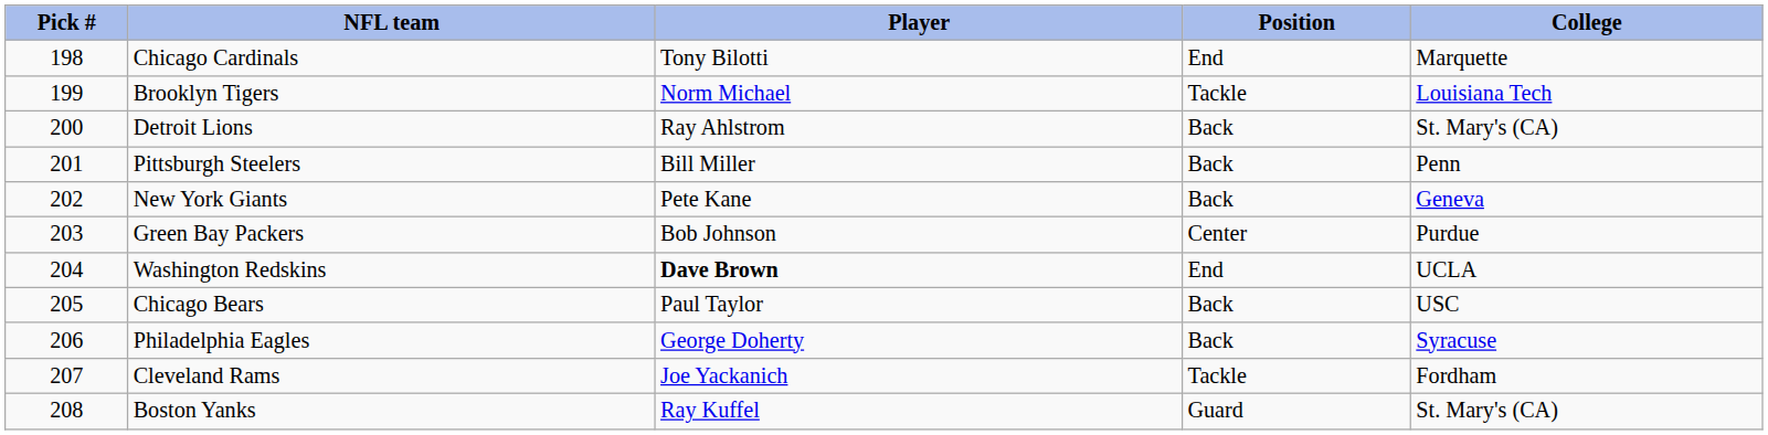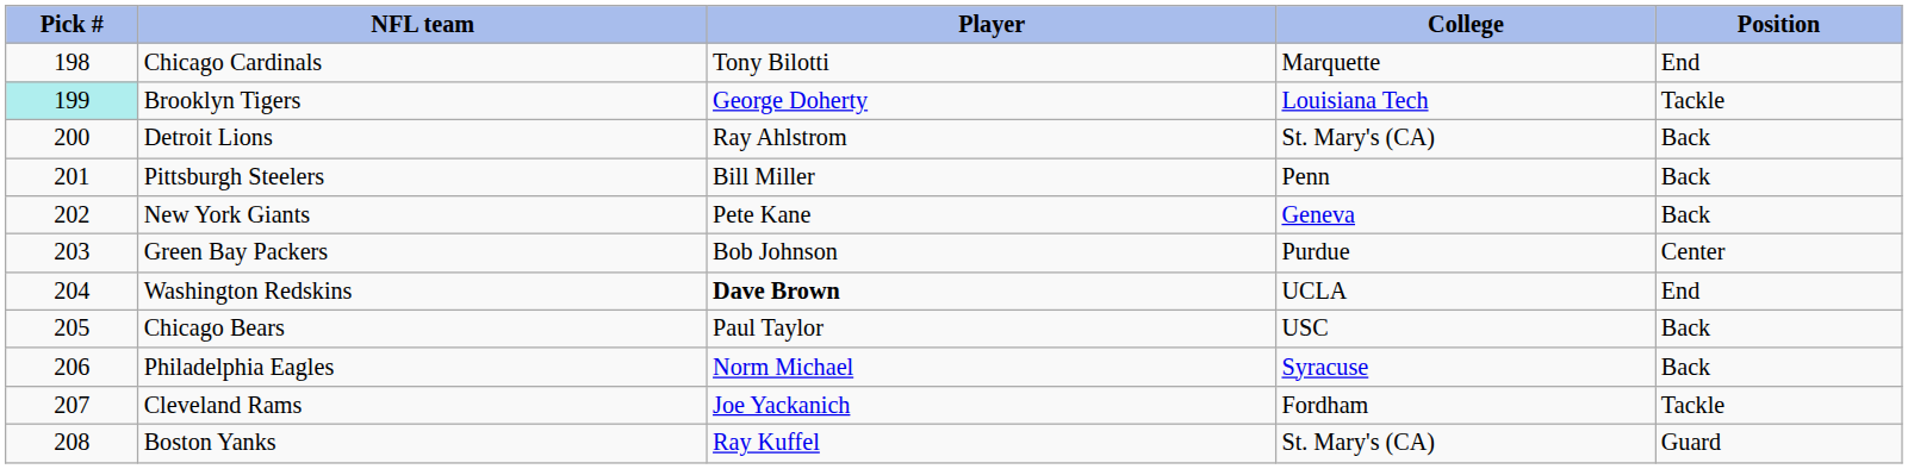columns swapped: Position <-> College
Brooklyn Tigers | Pick #: no background -> paleturquoise background
Brooklyn Tigers | Player: Norm Michael -> George Doherty
Philadelphia Eagles | Player: George Doherty -> Norm Michael
